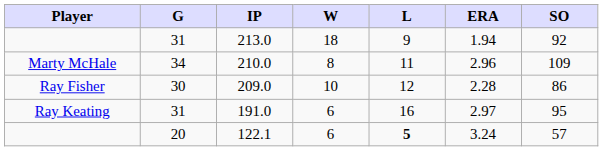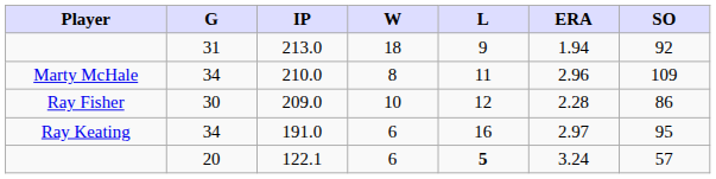191.0 | G: 31 -> 34
